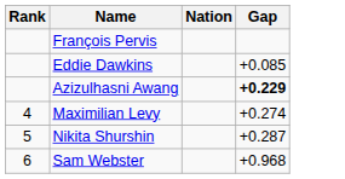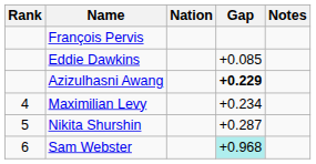+ column: Notes
Maximilian Levy | Gap: +0.274 -> +0.234
Sam Webster | Gap: no background -> paleturquoise background
